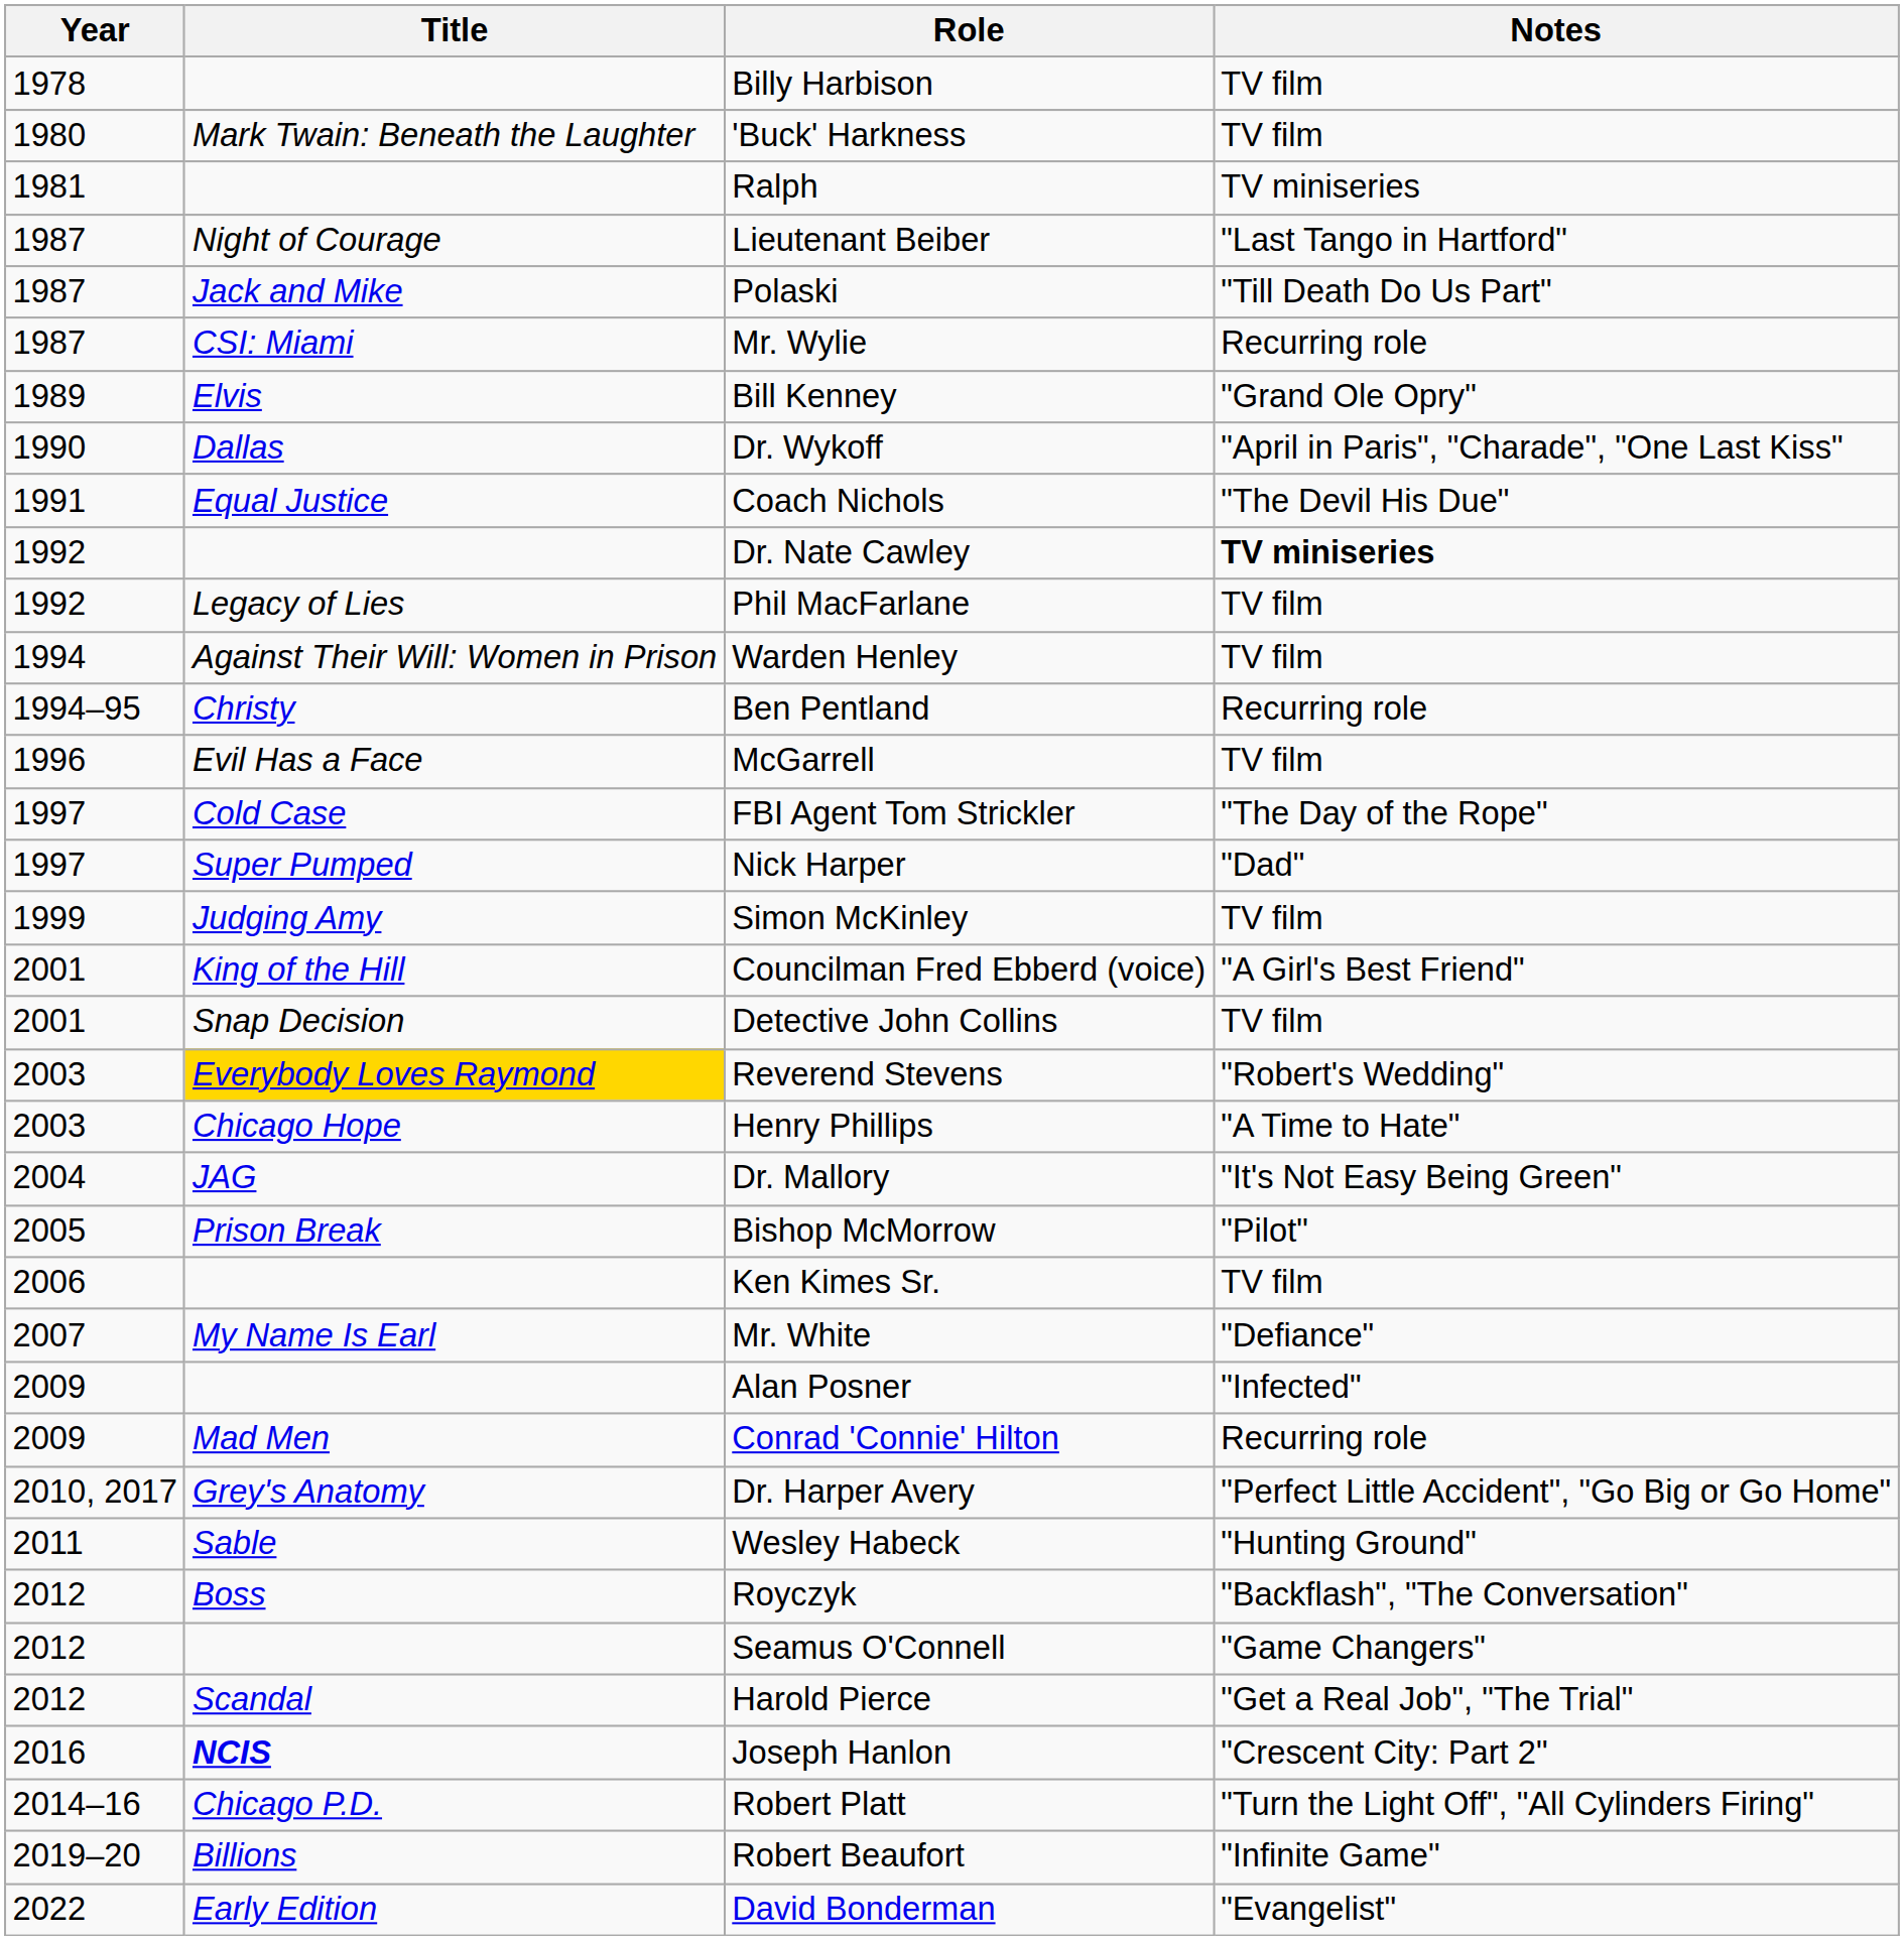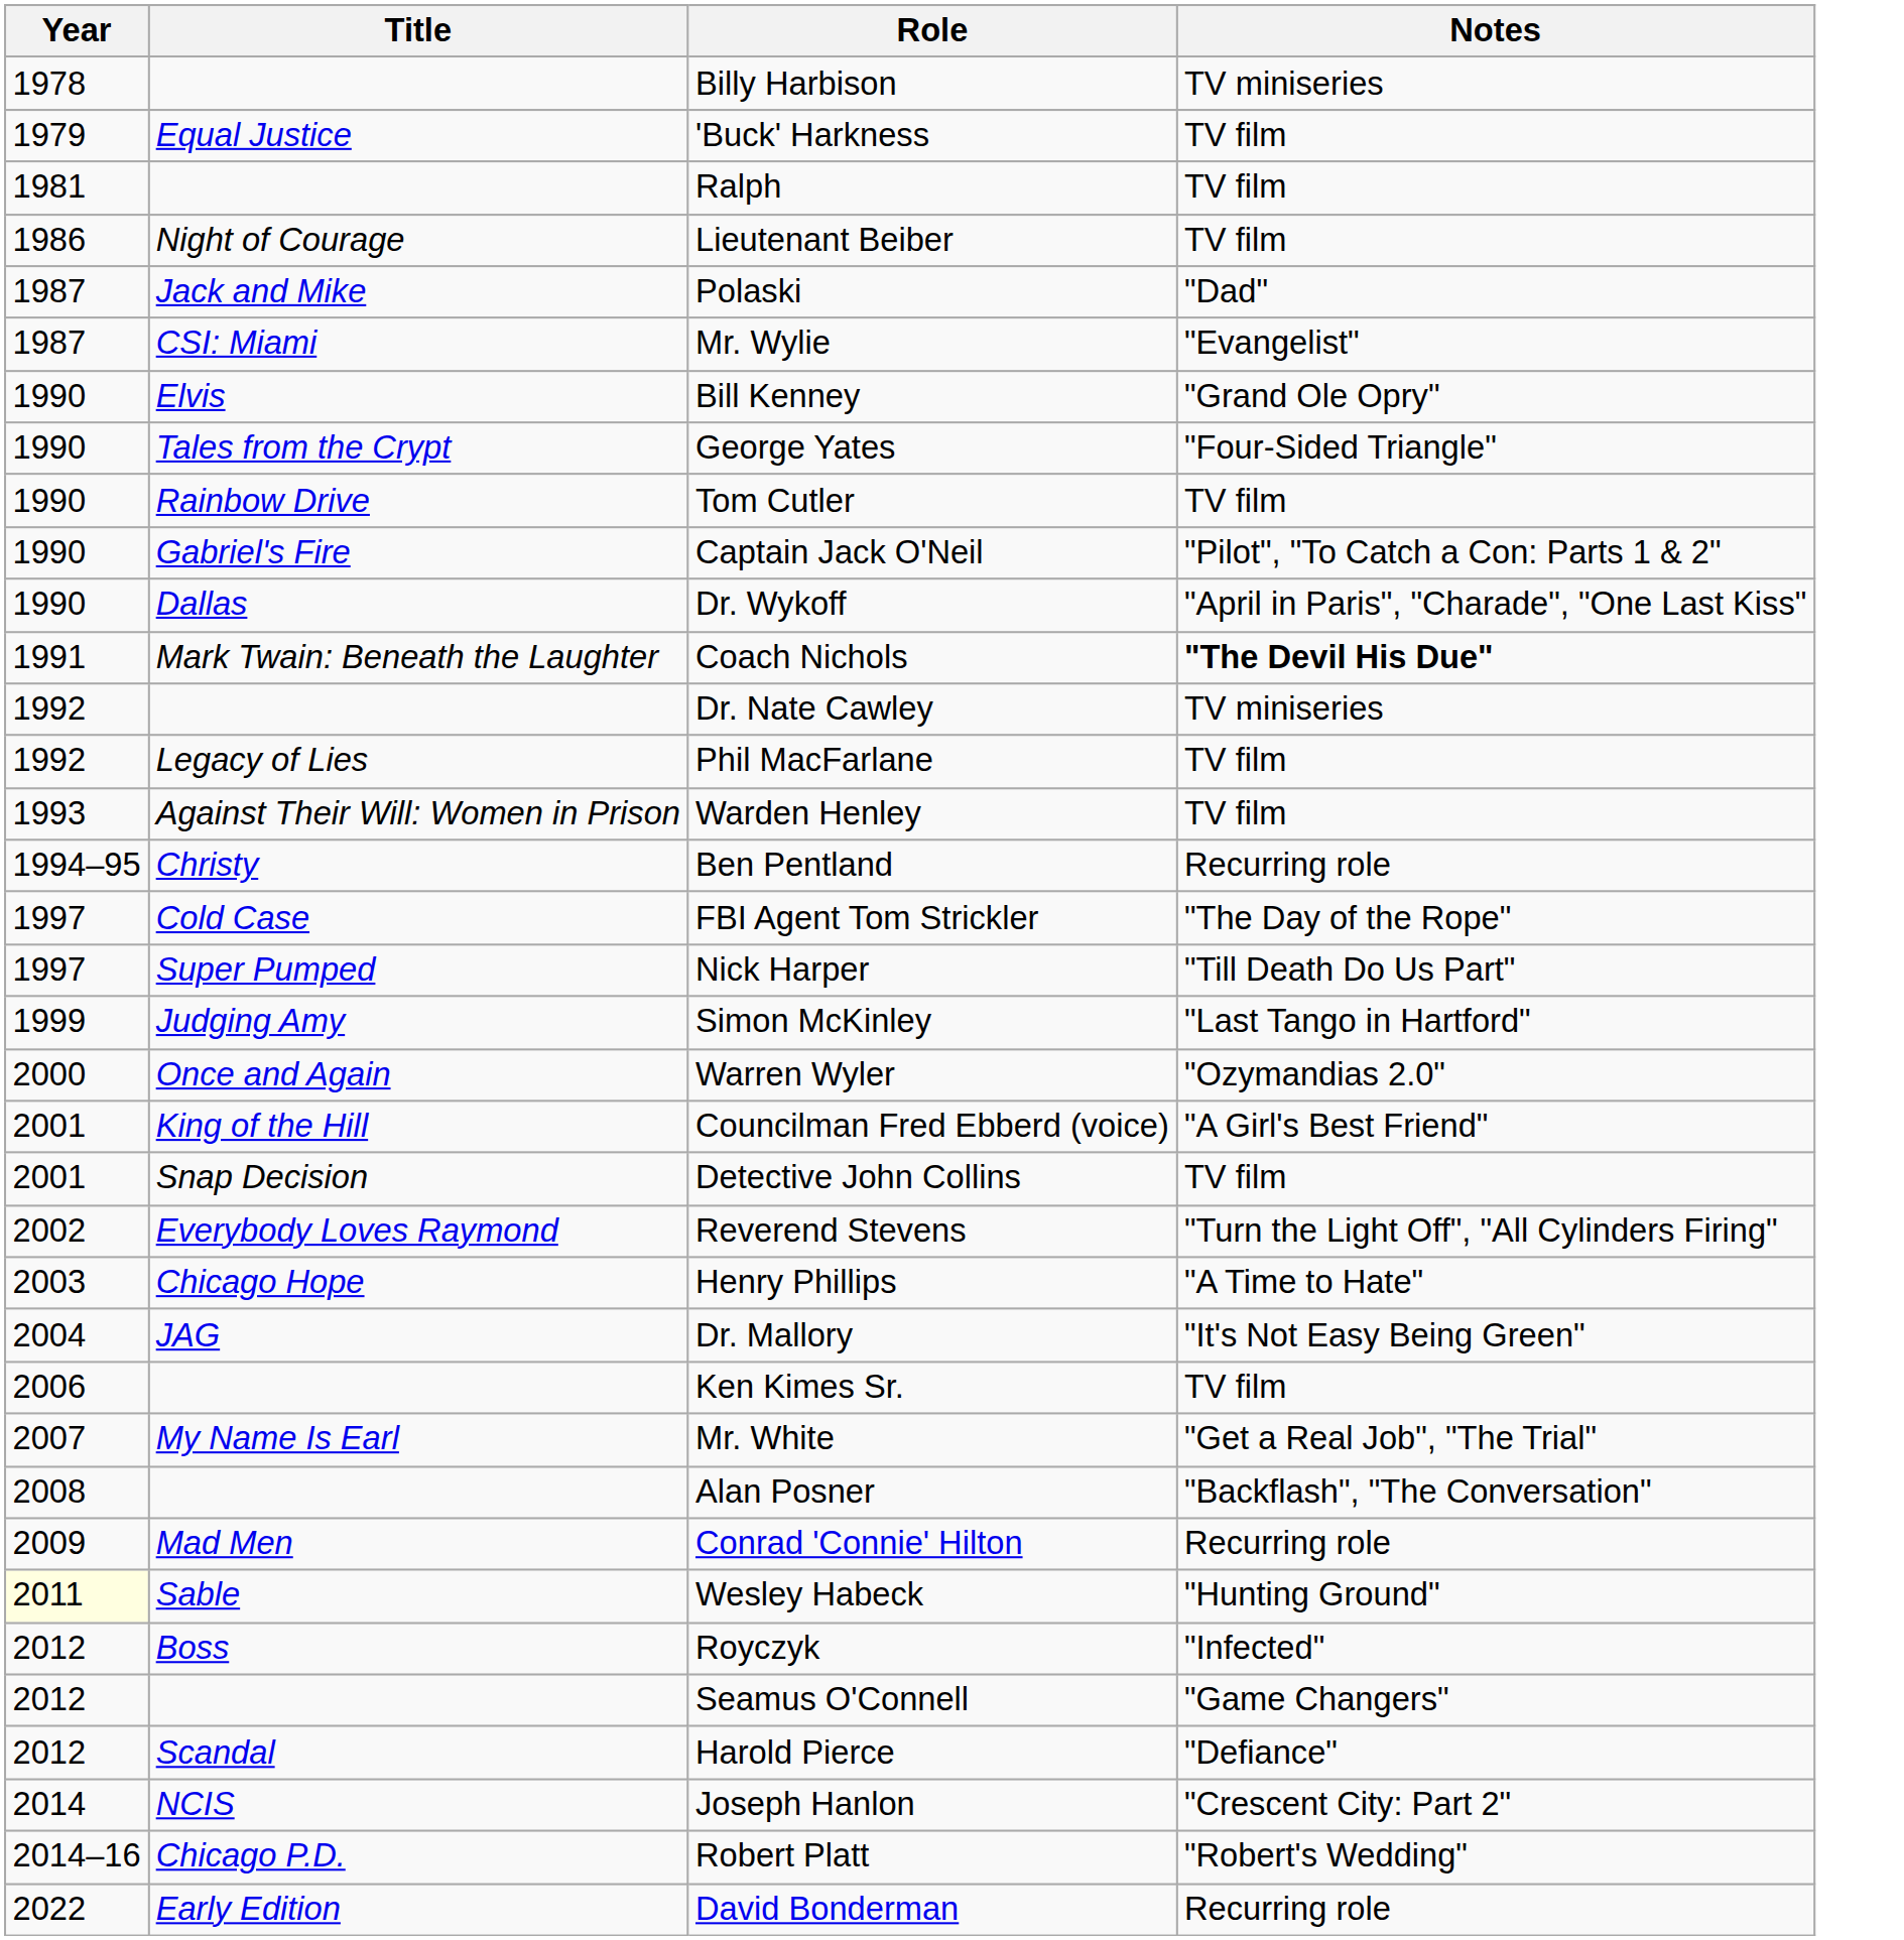Billy Harbison | Notes: TV film -> TV miniseries
'Buck' Harkness | Year: 1980 -> 1979
'Buck' Harkness | Title: Mark Twain: Beneath the Laughter -> Equal Justice
Ralph | Notes: TV miniseries -> TV film
Lieutenant Beiber | Year: 1987 -> 1986
Lieutenant Beiber | Notes: "Last Tango in Hartford" -> TV film
Polaski | Notes: "Till Death Do Us Part" -> "Dad"
Mr. Wylie | Notes: Recurring role -> "Evangelist"
Bill Kenney | Year: 1989 -> 1990
+ row: 1990 | Tales from the Crypt | George Yates | "Four-Sided Triangle"
+ row: 1990 | Rainbow Drive | Tom Cutler | TV film
+ row: 1990 | Gabriel's Fire | Captain Jack O'Neil | "Pilot", "To Catch a Con: Parts 1 & 2"
Coach Nichols | Title: Equal Justice -> Mark Twain: Beneath the Laughter
Coach Nichols | Notes: normal -> bold
Dr. Nate Cawley | Notes: bold -> normal
Warden Henley | Year: 1994 -> 1993
- row: 1996 | Evil Has a Face | McGarrell | TV film
Nick Harper | Notes: "Dad" -> "Till Death Do Us Part"
Simon McKinley | Notes: TV film -> "Last Tango in Hartford"
+ row: 2000 | Once and Again | Warren Wyler | "Ozymandias 2.0"
Reverend Stevens | Year: 2003 -> 2002
Reverend Stevens | Title: gold background -> no background
Reverend Stevens | Notes: "Robert's Wedding" -> "Turn the Light Off", "All Cylinders Firing"
- row: 2005 | Prison Break | Bishop McMorrow | "Pilot"
Mr. White | Notes: "Defiance" -> "Get a Real Job", "The Trial"
Alan Posner | Year: 2009 -> 2008
Alan Posner | Notes: "Infected" -> "Backflash", "The Conversation"
- row: 2010, 2017 | Grey's Anatomy | Dr. Harper Avery | "Perfect Little Accident", "Go Big or Go Home"
Wesley Habeck | Year: no background -> lightyellow background
Royczyk | Notes: "Backflash", "The Conversation" -> "Infected"
Harold Pierce | Notes: "Get a Real Job", "The Trial" -> "Defiance"
Joseph Hanlon | Year: 2016 -> 2014
Joseph Hanlon | Title: bold -> normal
Robert Platt | Notes: "Turn the Light Off", "All Cylinders Firing" -> "Robert's Wedding"
- row: 2019–20 | Billions | Robert Beaufort | "Infinite Game"
David Bonderman | Notes: "Evangelist" -> Recurring role
